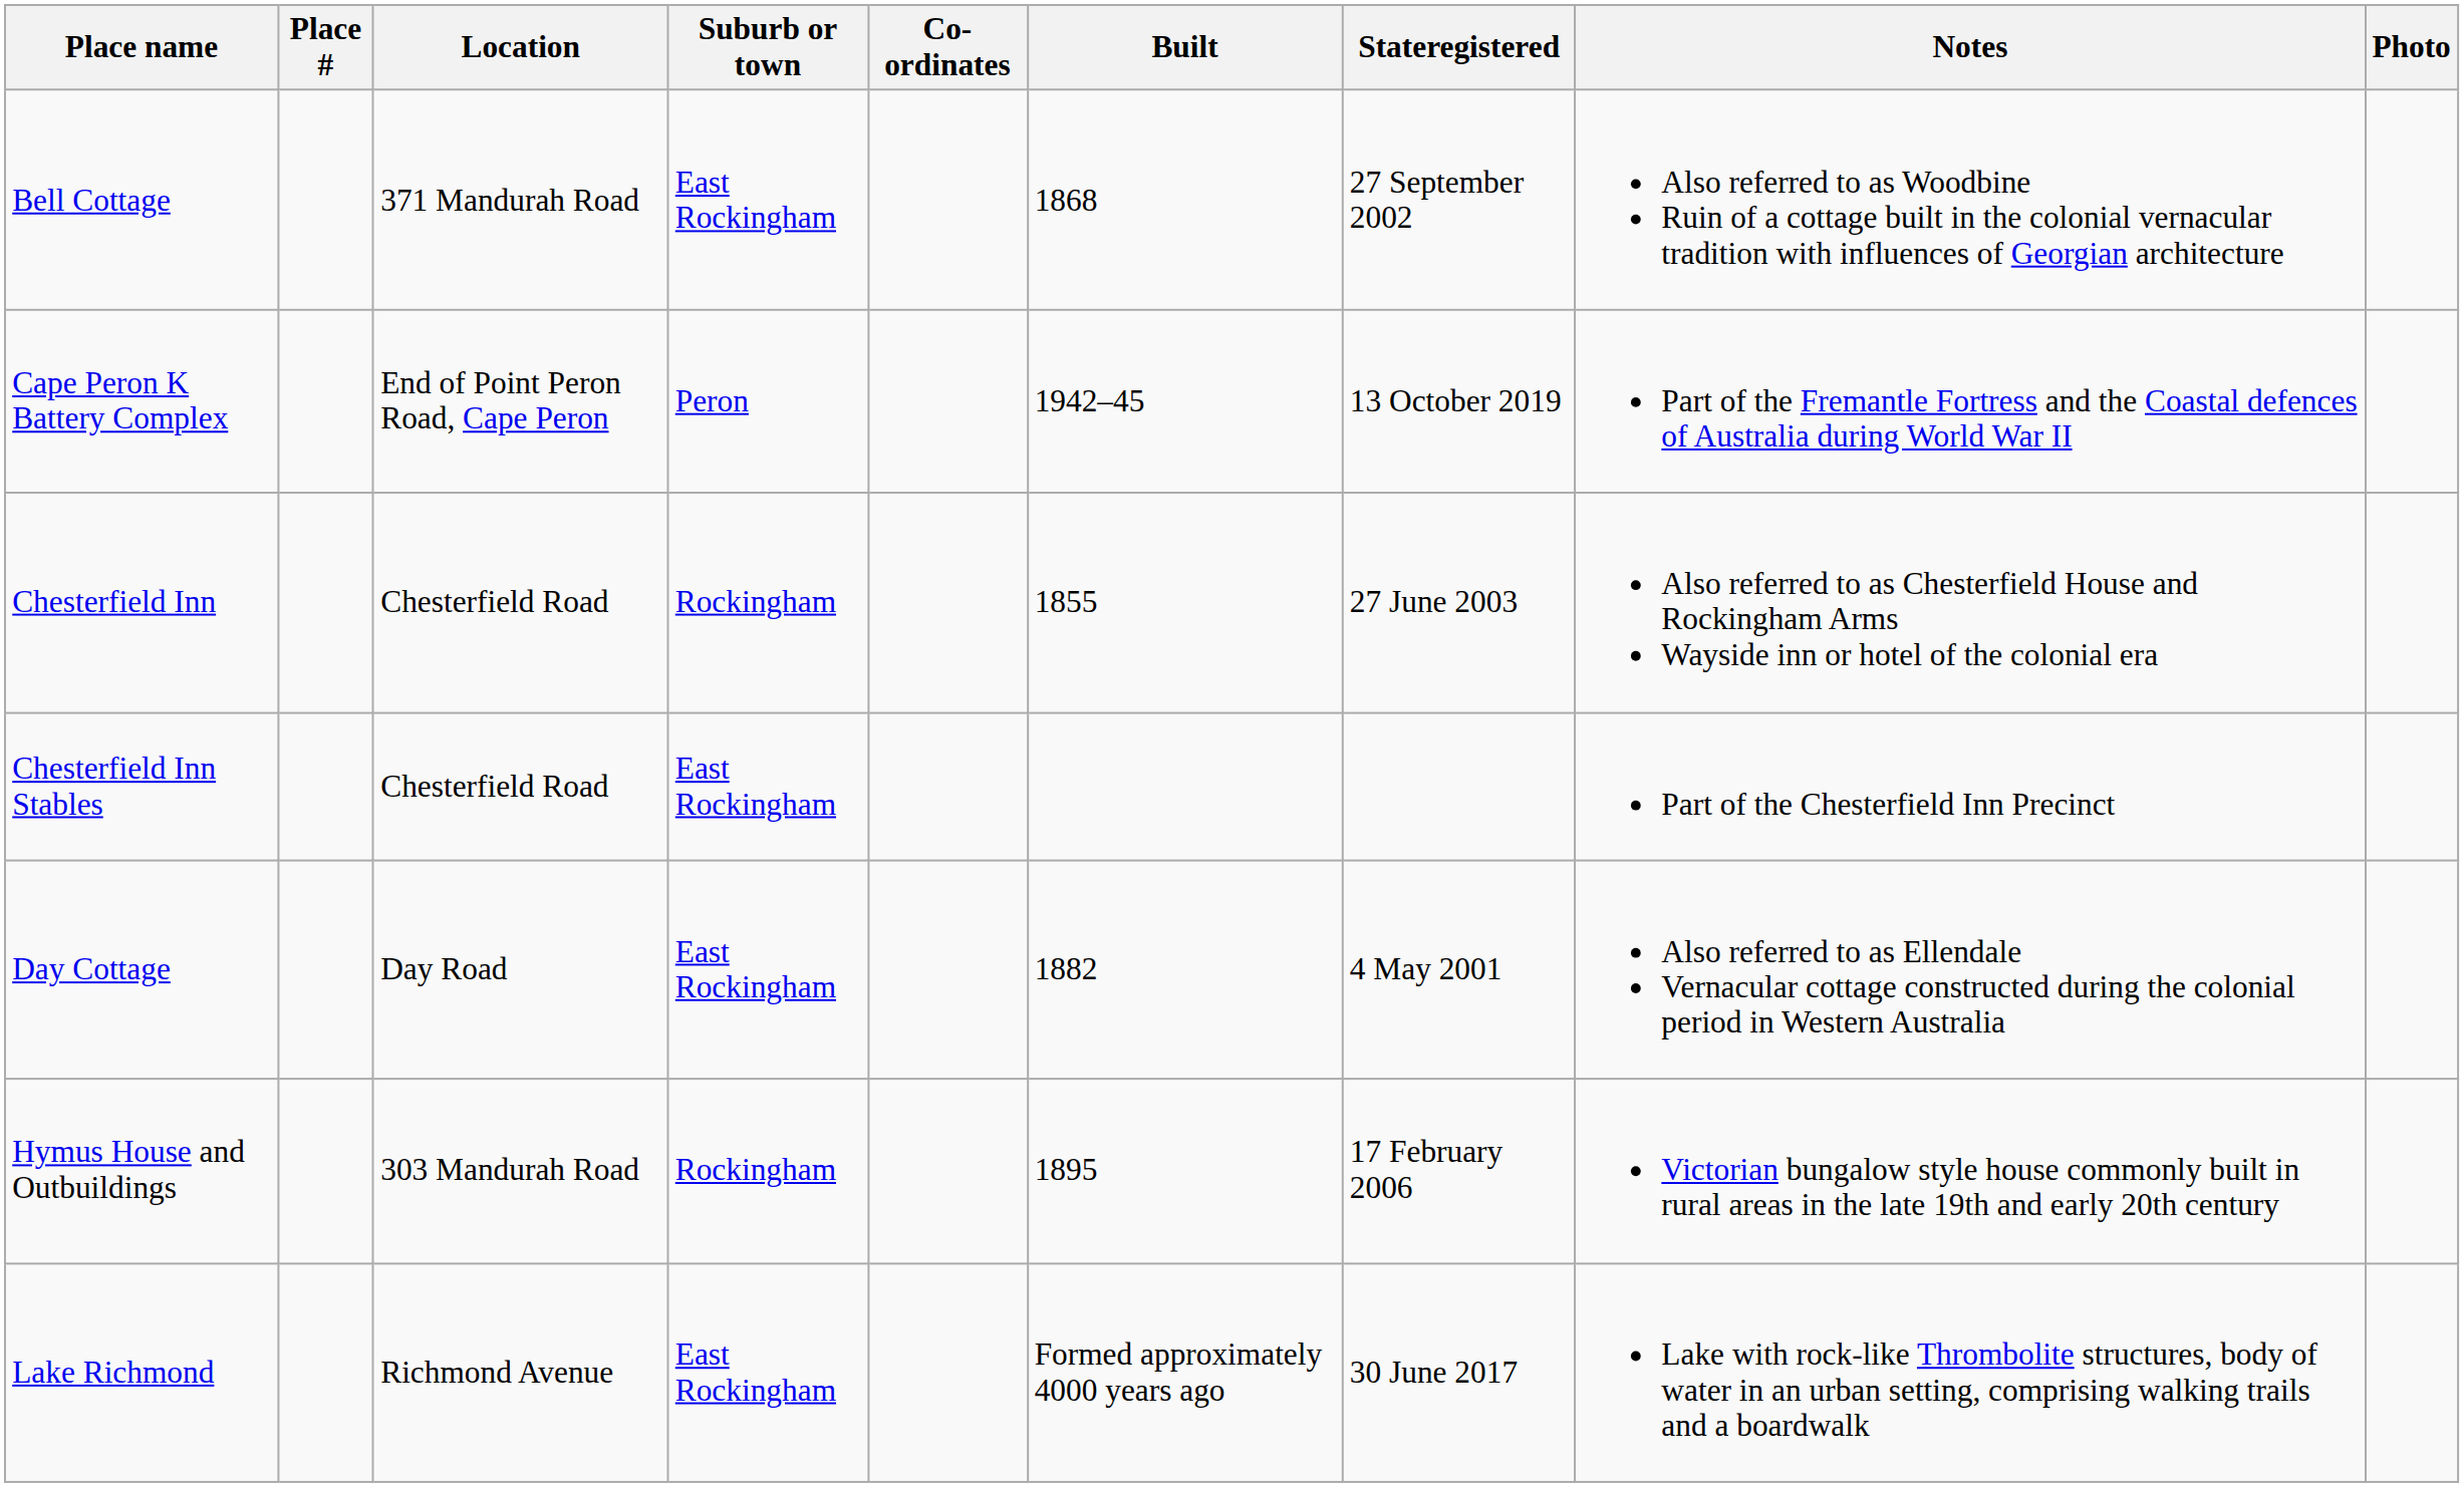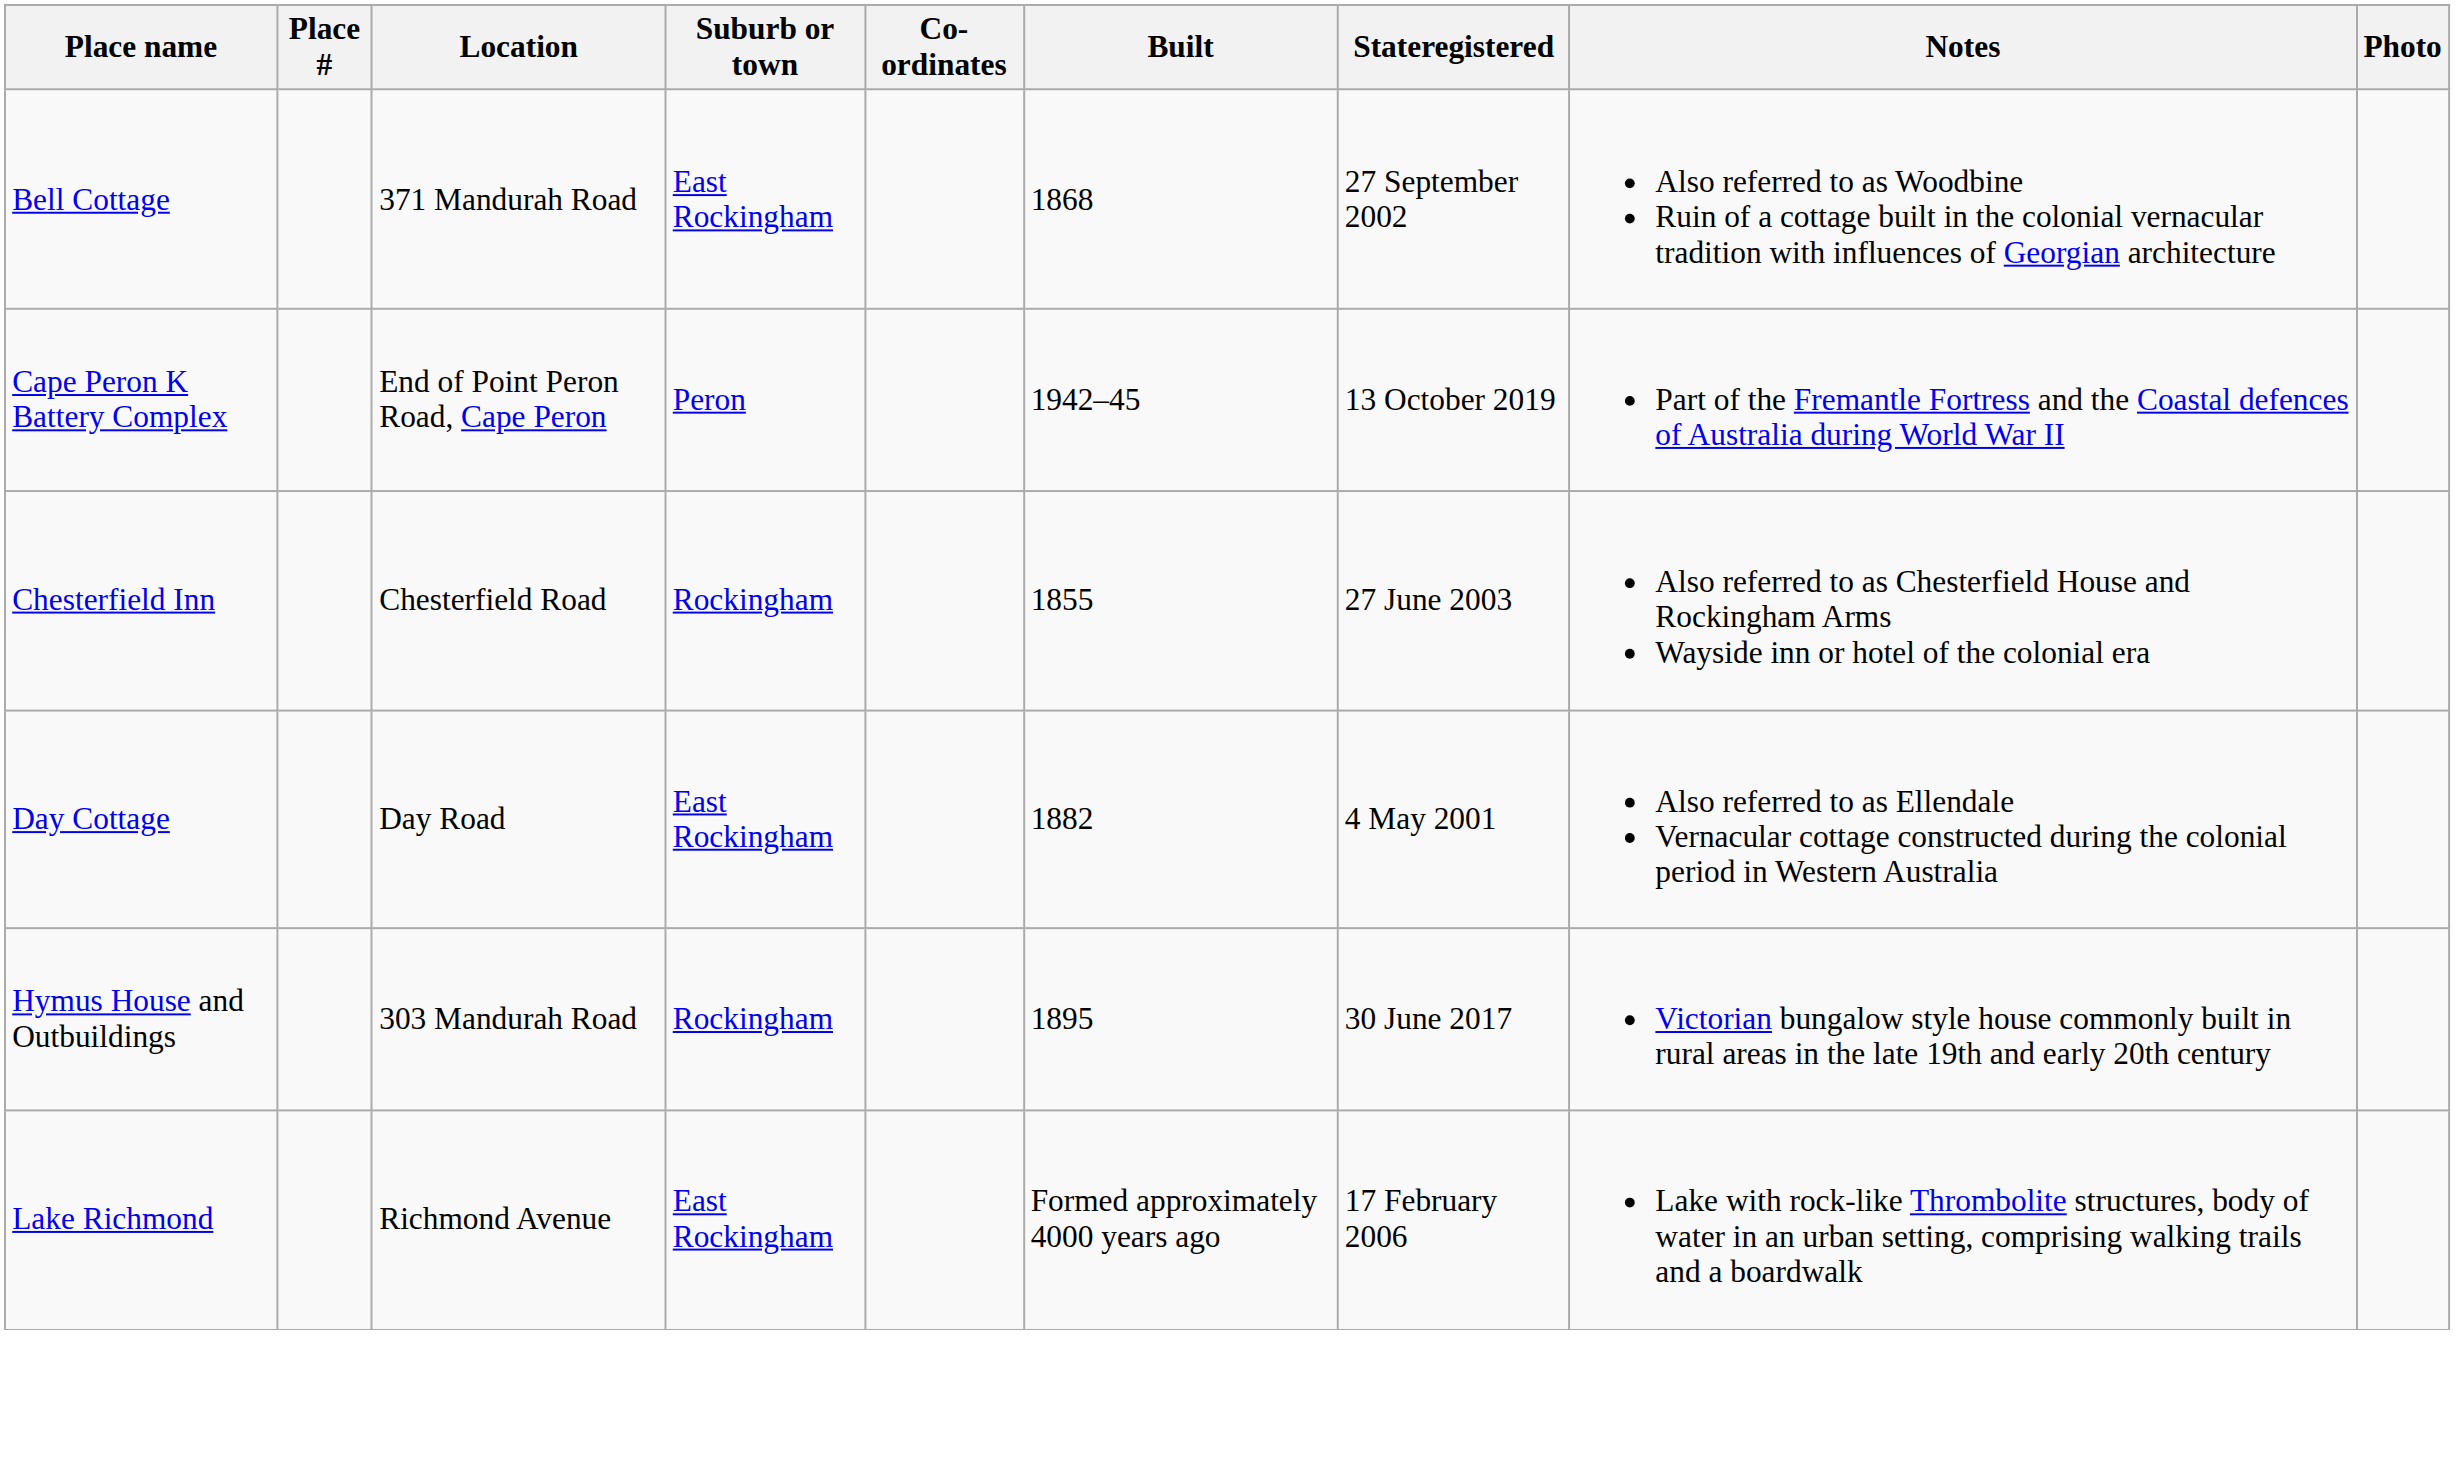- row: Chesterfield Inn Stables | Chesterfield Road | East Rockingham | Part of the Chesterfield Inn Precinct
Hymus House and Outbuildings | Stateregistered: 17 February 2006 -> 30 June 2017
Lake Richmond | Stateregistered: 30 June 2017 -> 17 February 2006
